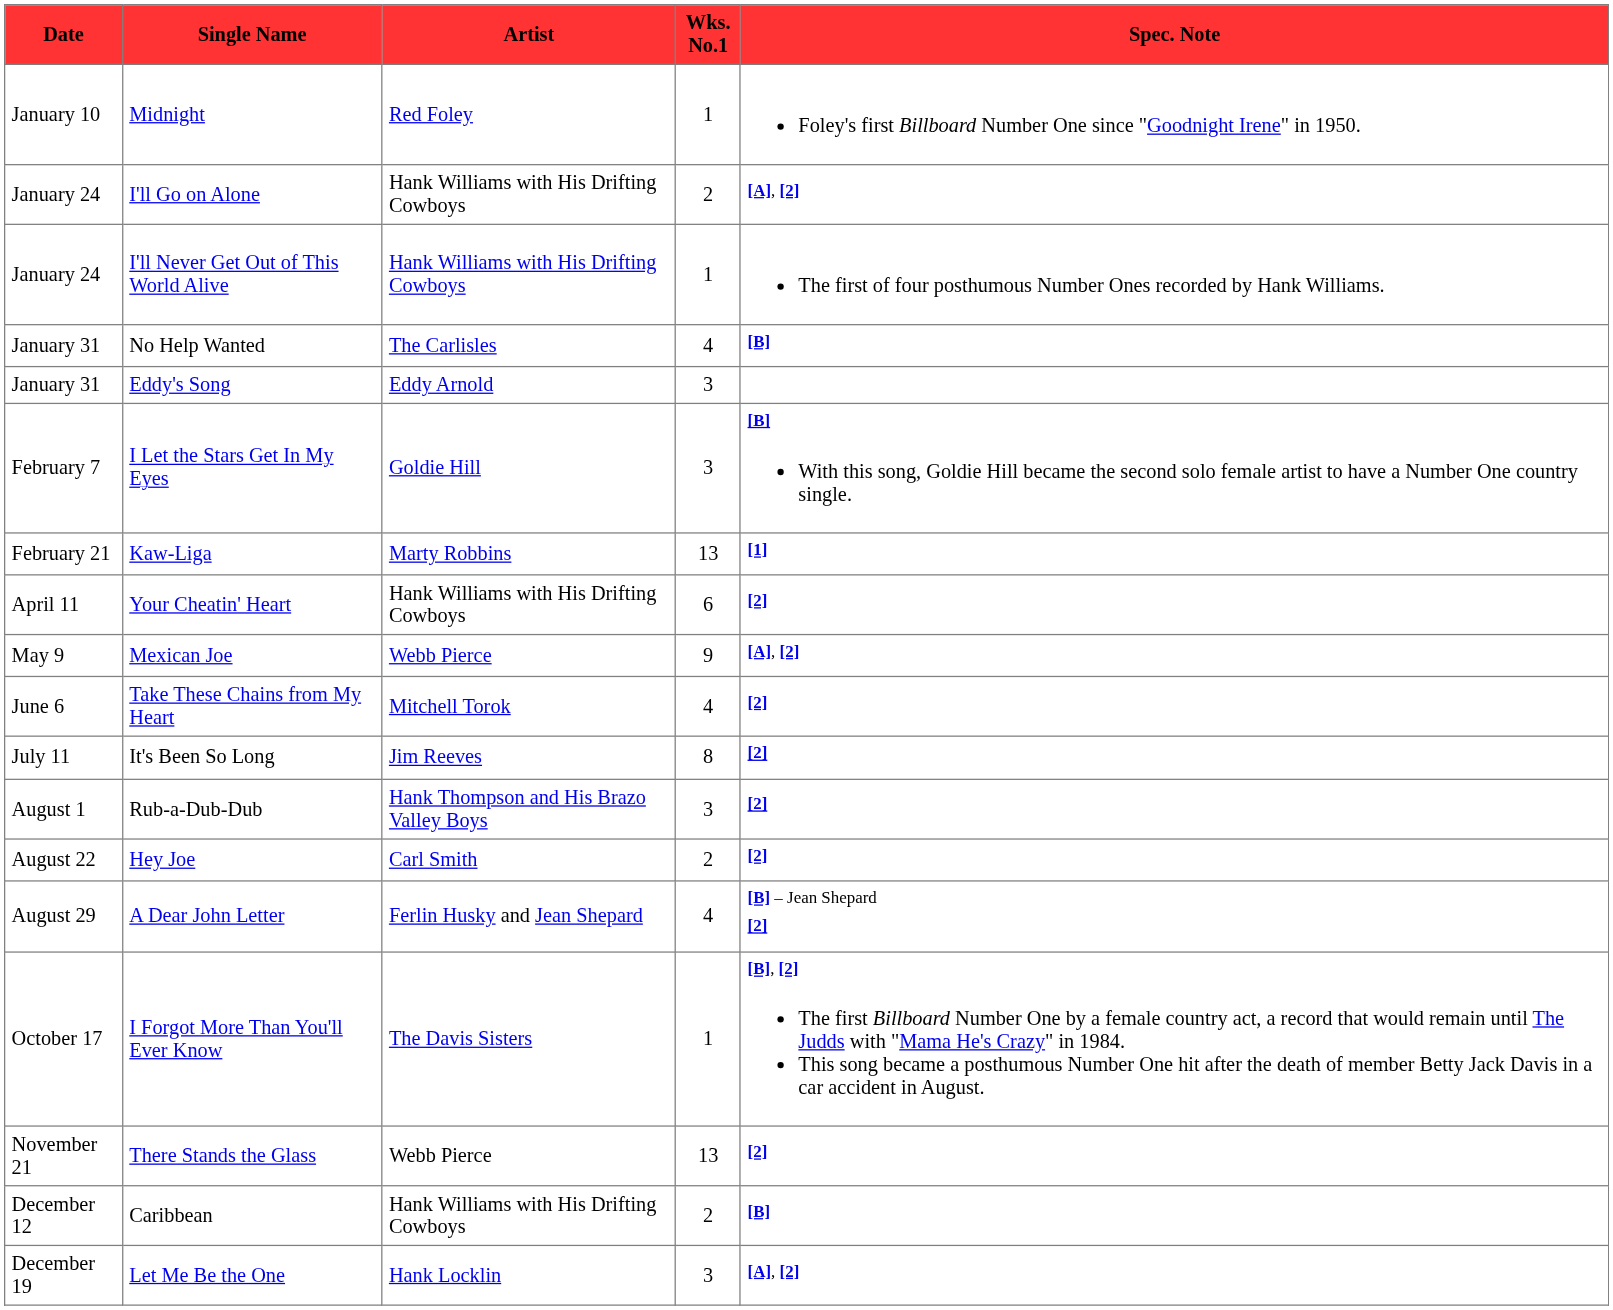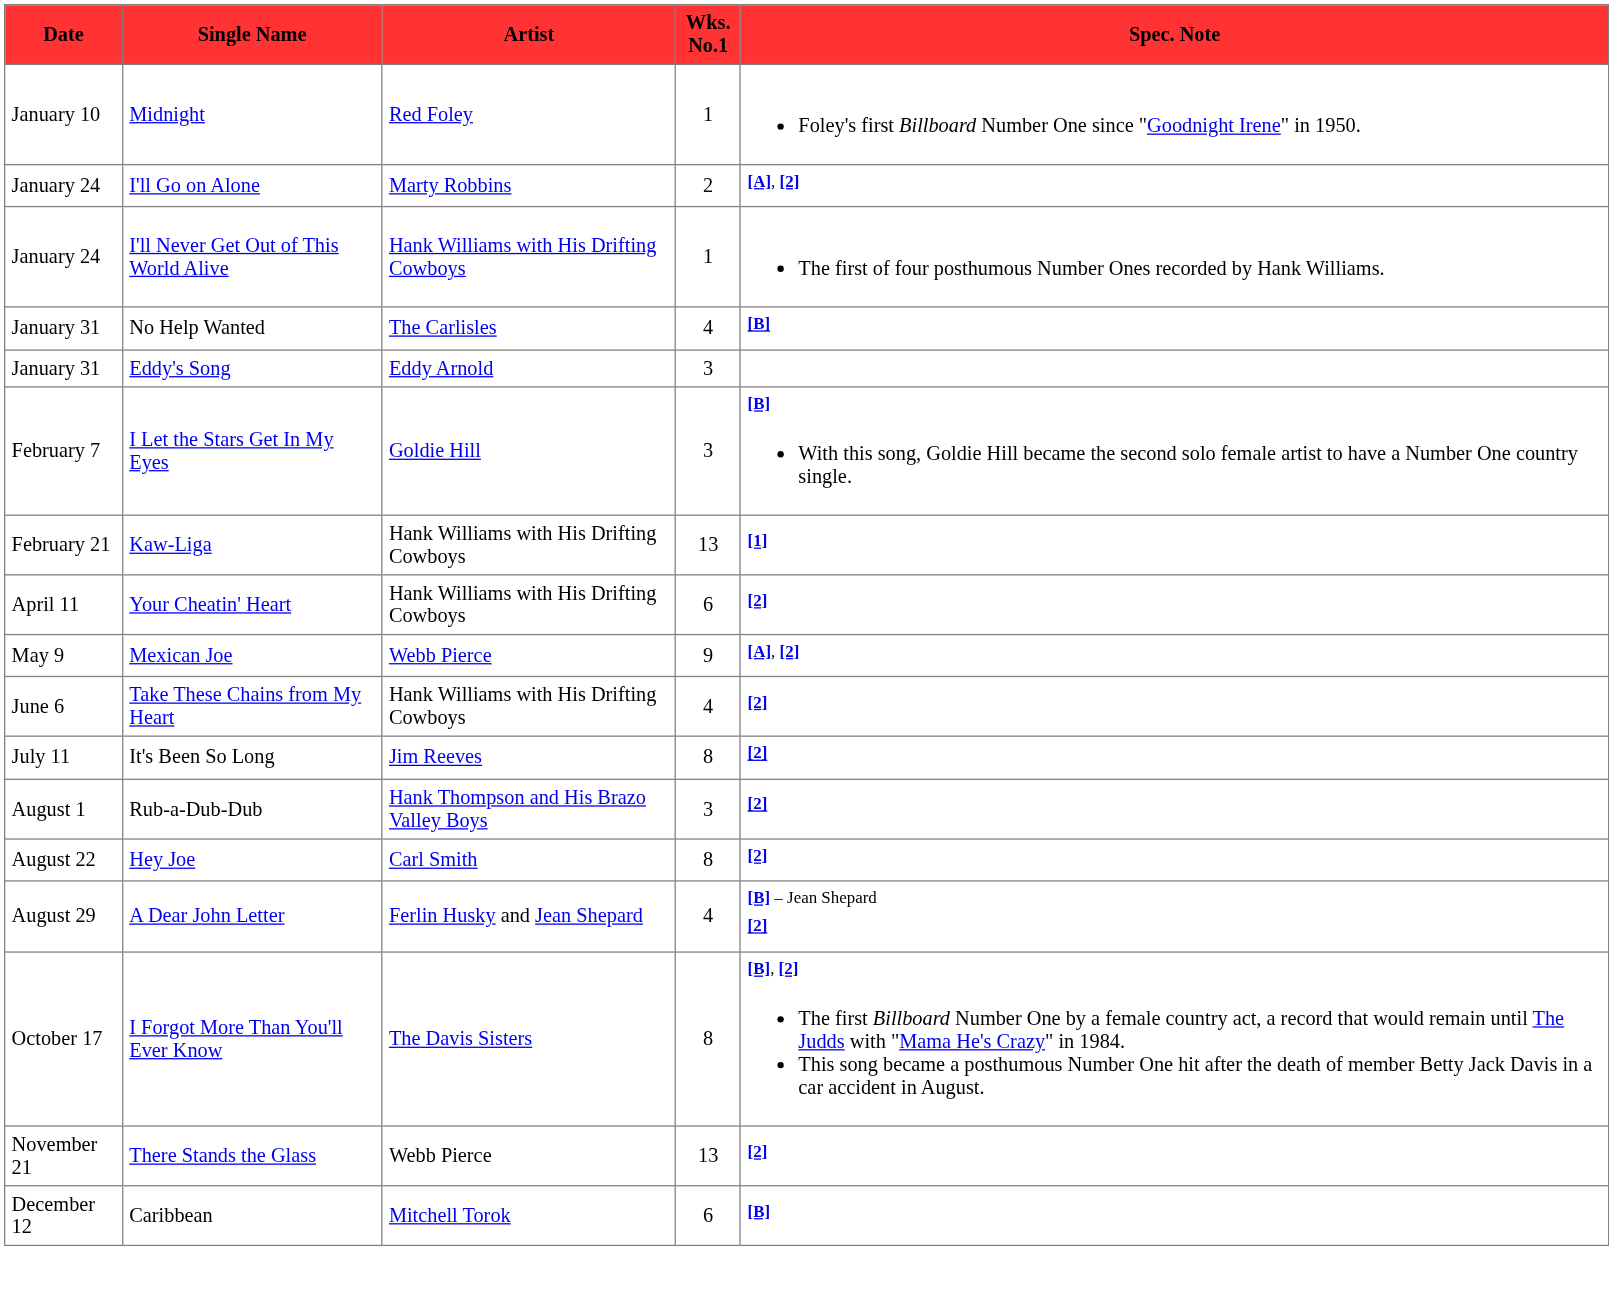I'll Go on Alone | Artist: Hank Williams with His Drifting Cowboys -> Marty Robbins
Kaw-Liga | Artist: Marty Robbins -> Hank Williams with His Drifting Cowboys
Take These Chains from My Heart | Artist: Mitchell Torok -> Hank Williams with His Drifting Cowboys
Hey Joe | Wks. No.1: 2 -> 8
I Forgot More Than You'll Ever Know | Wks. No.1: 1 -> 8
Caribbean | Artist: Hank Williams with His Drifting Cowboys -> Mitchell Torok
Caribbean | Wks. No.1: 2 -> 6
- row: December 19 | Let Me Be the One | Hank Locklin | 3 | [A], [2]
